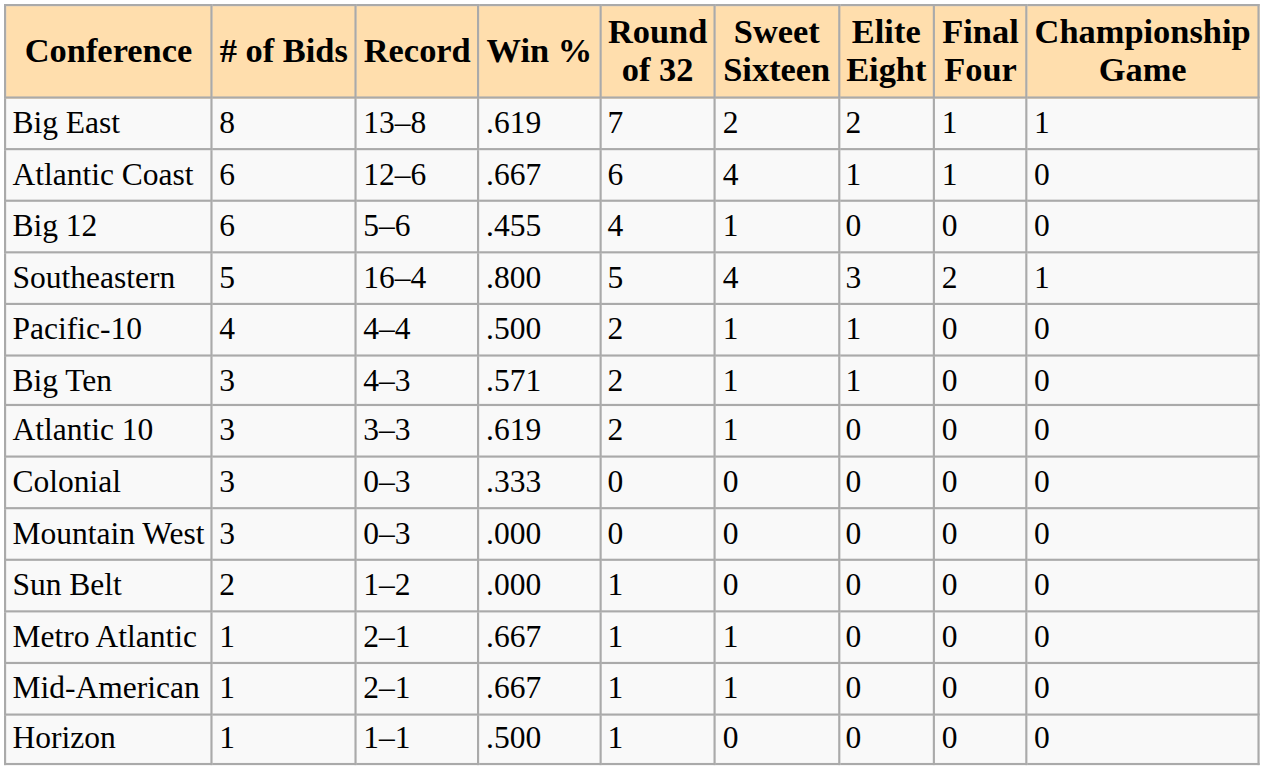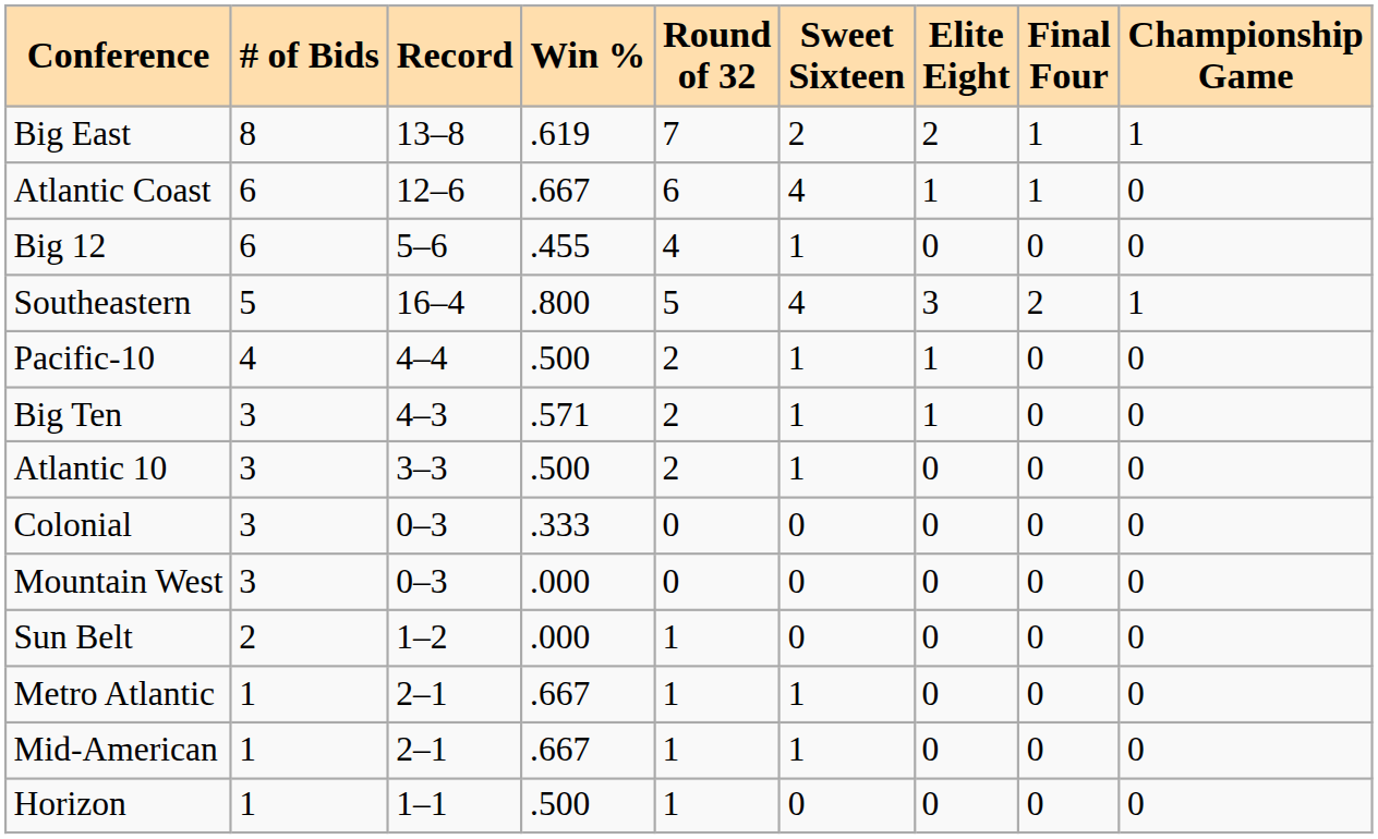Atlantic 10 | Win %: .619 -> .500
